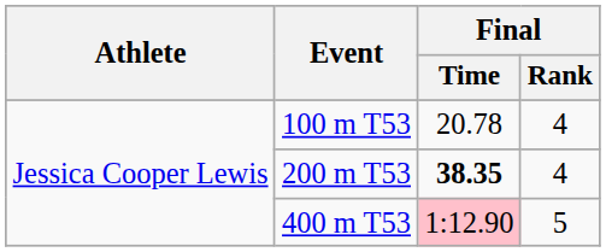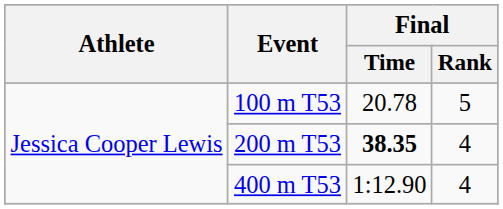100 m T53 | Final / Rank: 4 -> 5
400 m T53 | Final / Time: pink background -> no background
400 m T53 | Final / Rank: 5 -> 4
